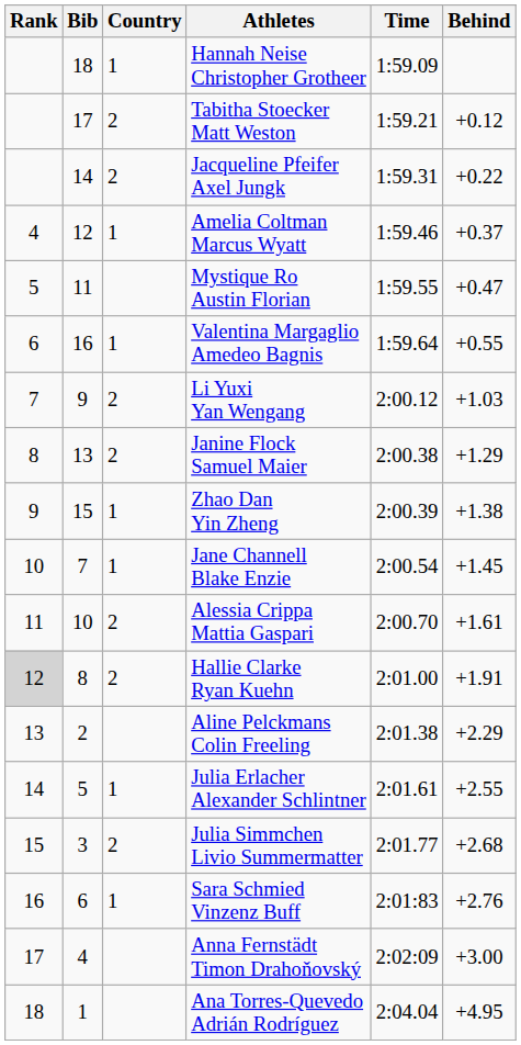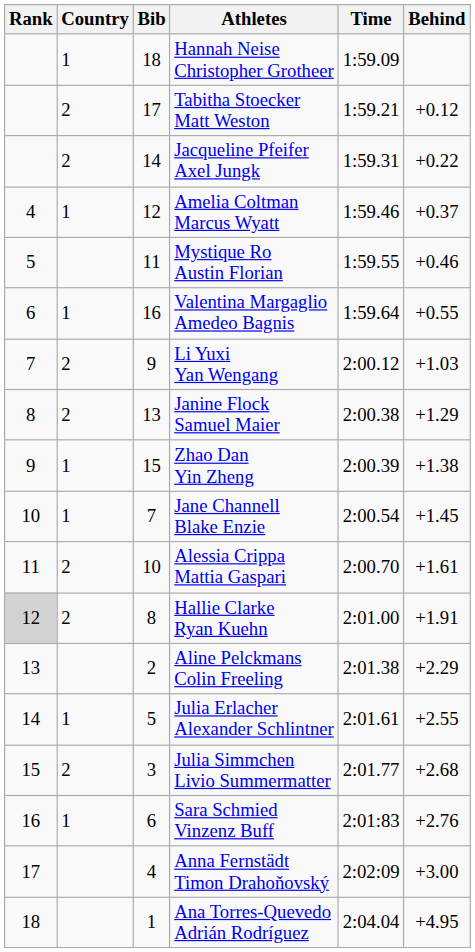columns swapped: Bib <-> Country
Mystique Ro Austin Florian | Behind: +0.47 -> +0.46
